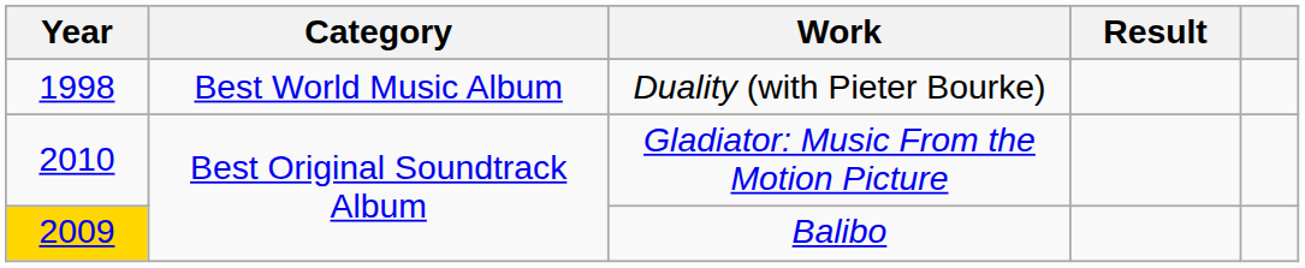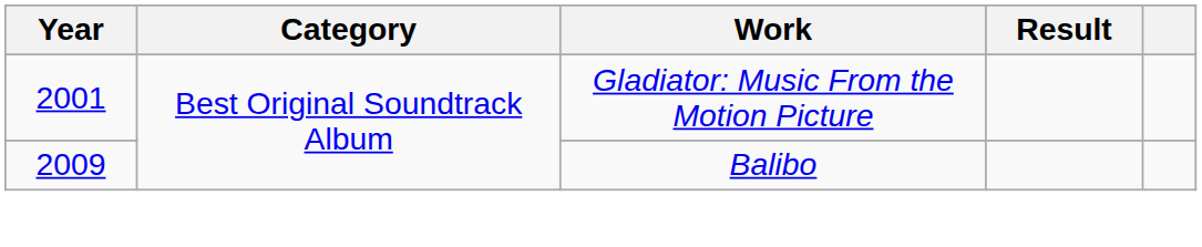- row: 1998 | Best World Music Album | Duality (with Pieter Bourke)
Gladiator: Music From the Motion Picture | Year: 2010 -> 2001
Balibo | Year: gold background -> no background
